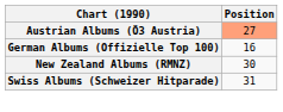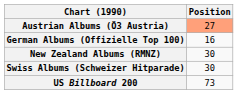Swiss Albums (Schweizer Hitparade) | Position: 31 -> 30
+ row: US Billboard 200 | 73
